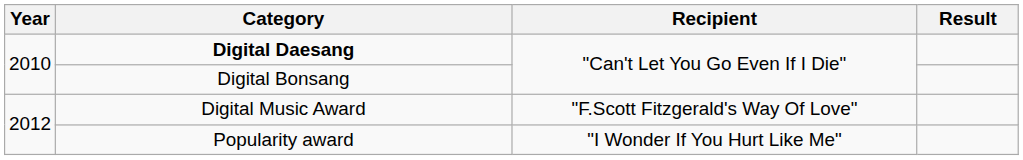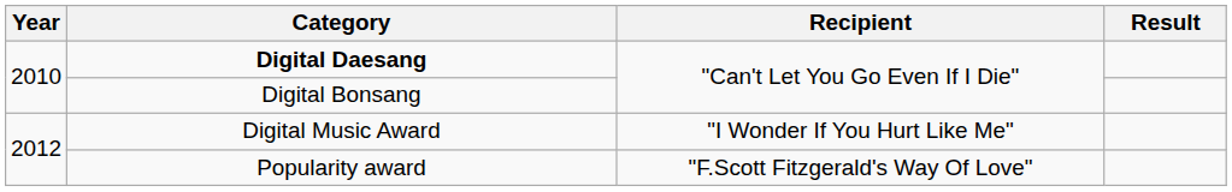Digital Music Award | Recipient: "F.Scott Fitzgerald's Way Of Love" -> "I Wonder If You Hurt Like Me"
Popularity award | Recipient: "I Wonder If You Hurt Like Me" -> "F.Scott Fitzgerald's Way Of Love"
